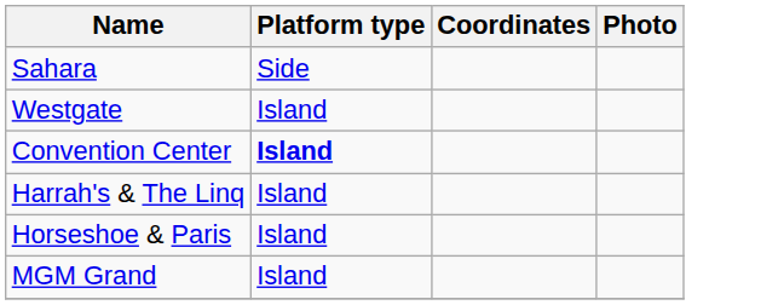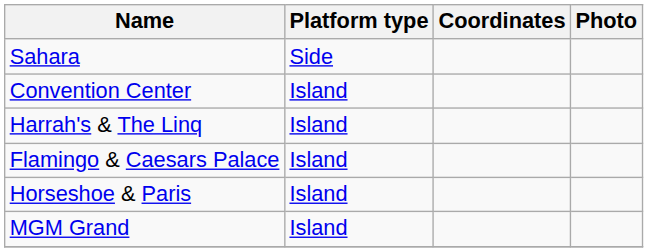- row: Westgate | Island
Convention Center | Platform type: bold -> normal
+ row: Flamingo & Caesars Palace | Island
